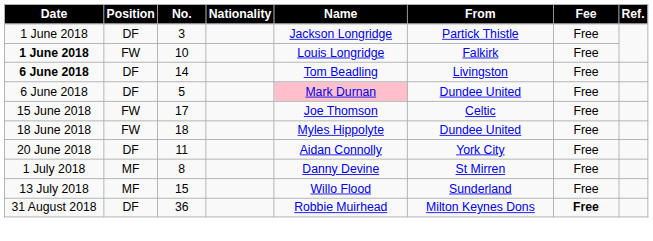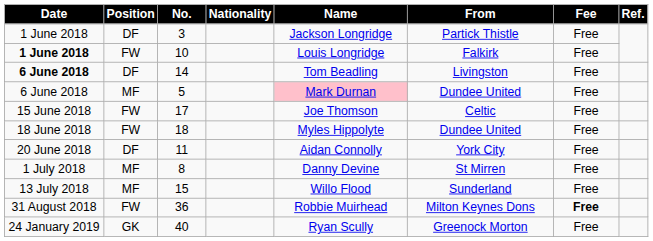5 | Position: DF -> MF
36 | Position: DF -> FW
+ row: 24 January 2019 | GK | 40 | Ryan Scully | Greenock Morton | Free
